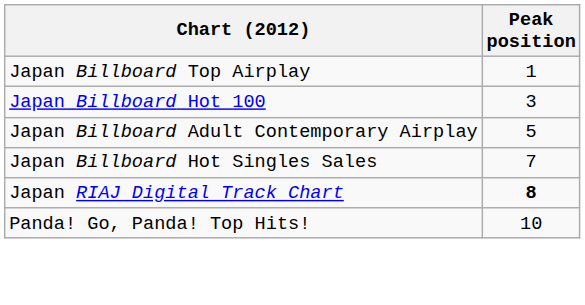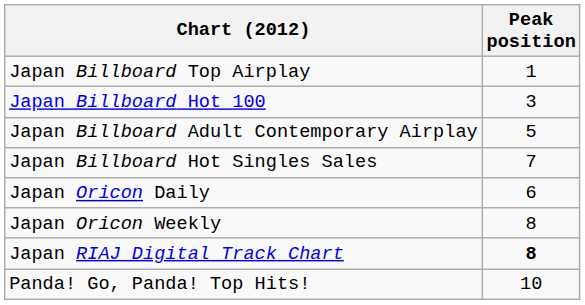+ row: Japan Oricon Daily | 6
+ row: Japan Oricon Weekly | 8
